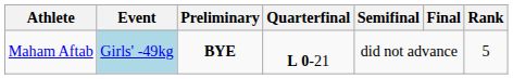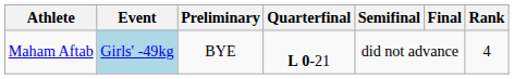Maham Aftab | Preliminary: bold -> normal
Maham Aftab | Rank: 5 -> 4
